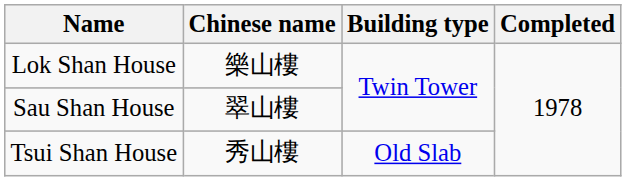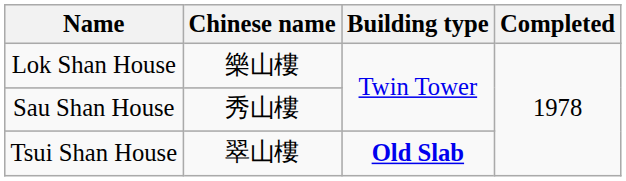Sau Shan House | Chinese name: 翠山樓 -> 秀山樓
Tsui Shan House | Chinese name: 秀山樓 -> 翠山樓
Tsui Shan House | Building type: normal -> bold
